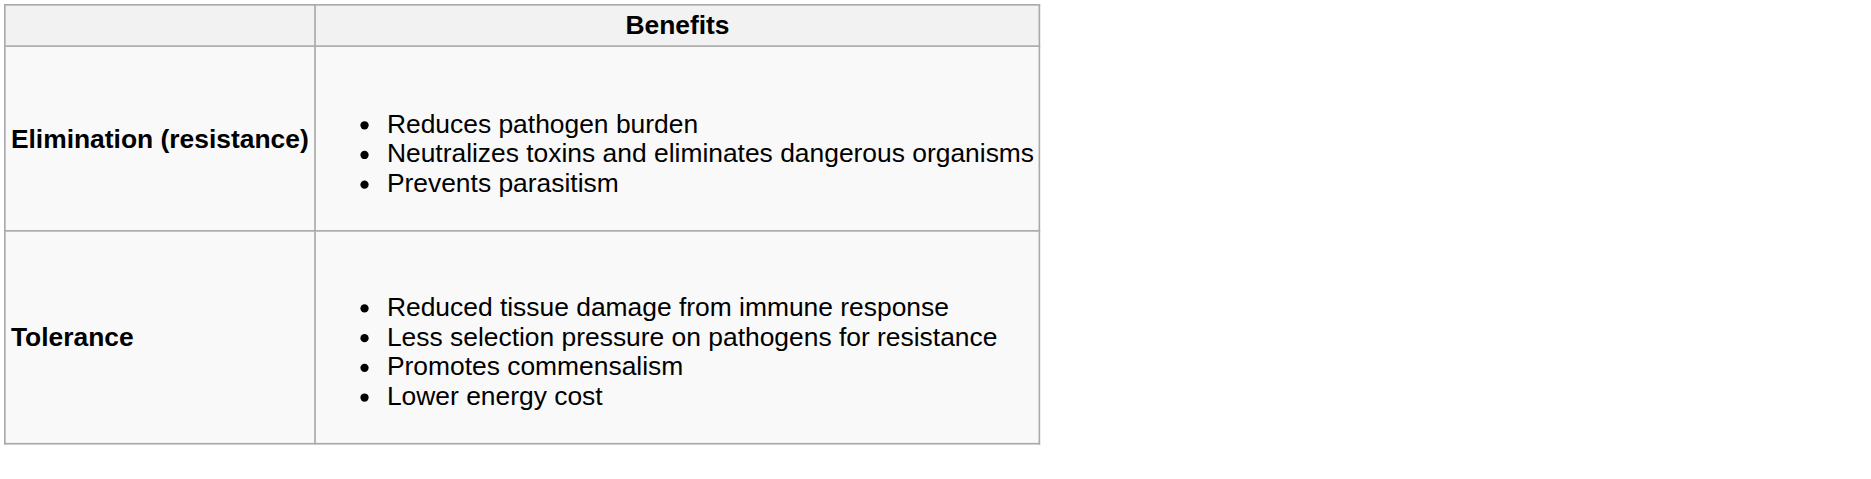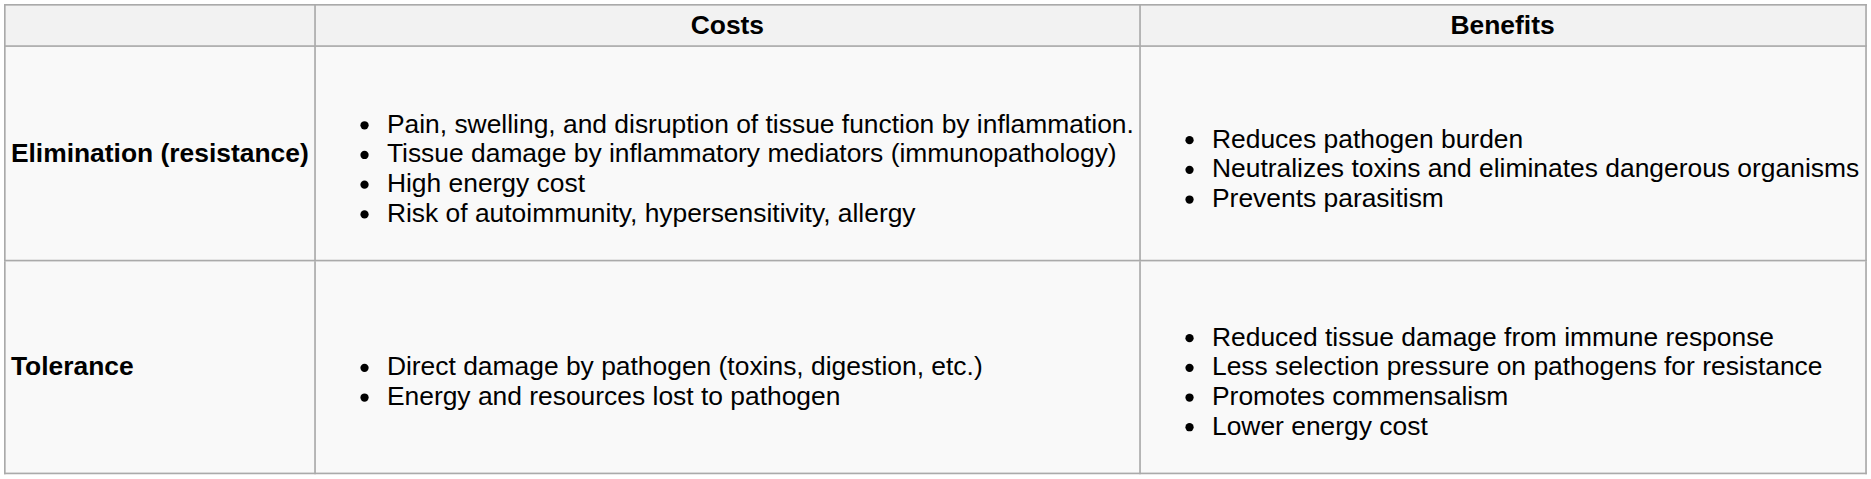+ column: Costs | Pain, swelling, and disruption of tissue function by inflammation. Tissue damage by inflammatory mediators (immunopathology) High energy cost Risk of autoimmunity, hypersensitivity, allergy | Direct damage by pathogen (toxins, digestion, etc.) Energy and resources lost to pathogen
